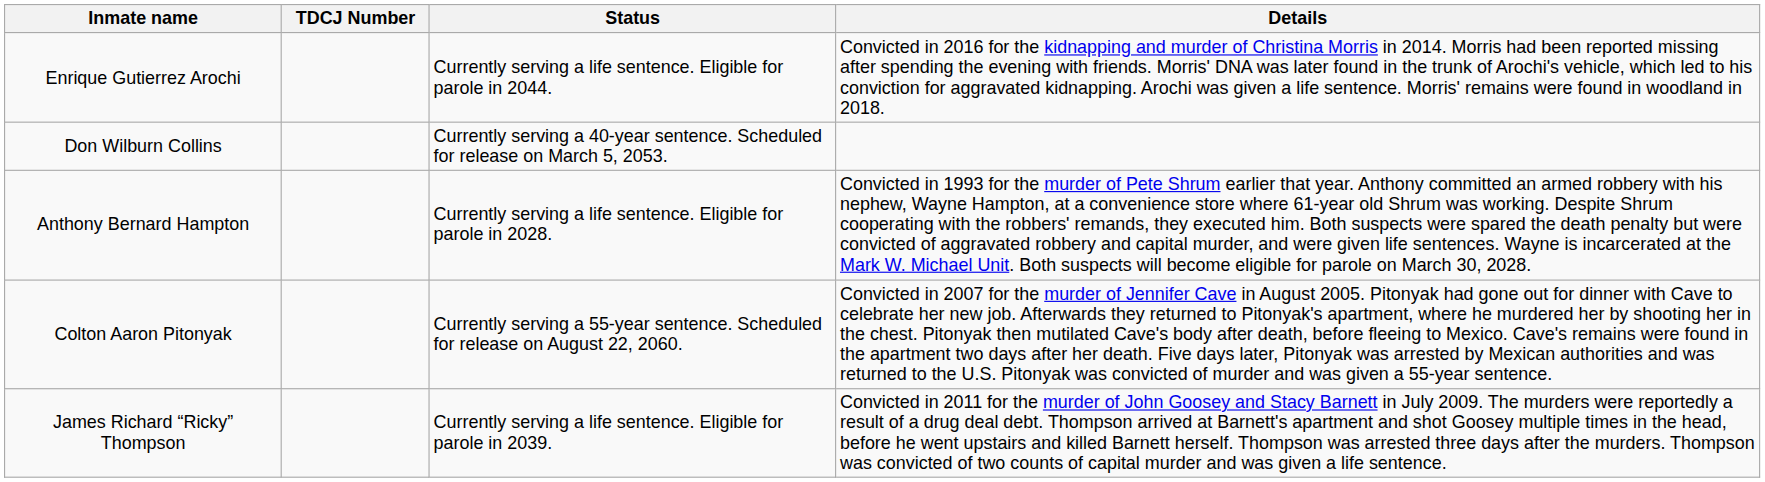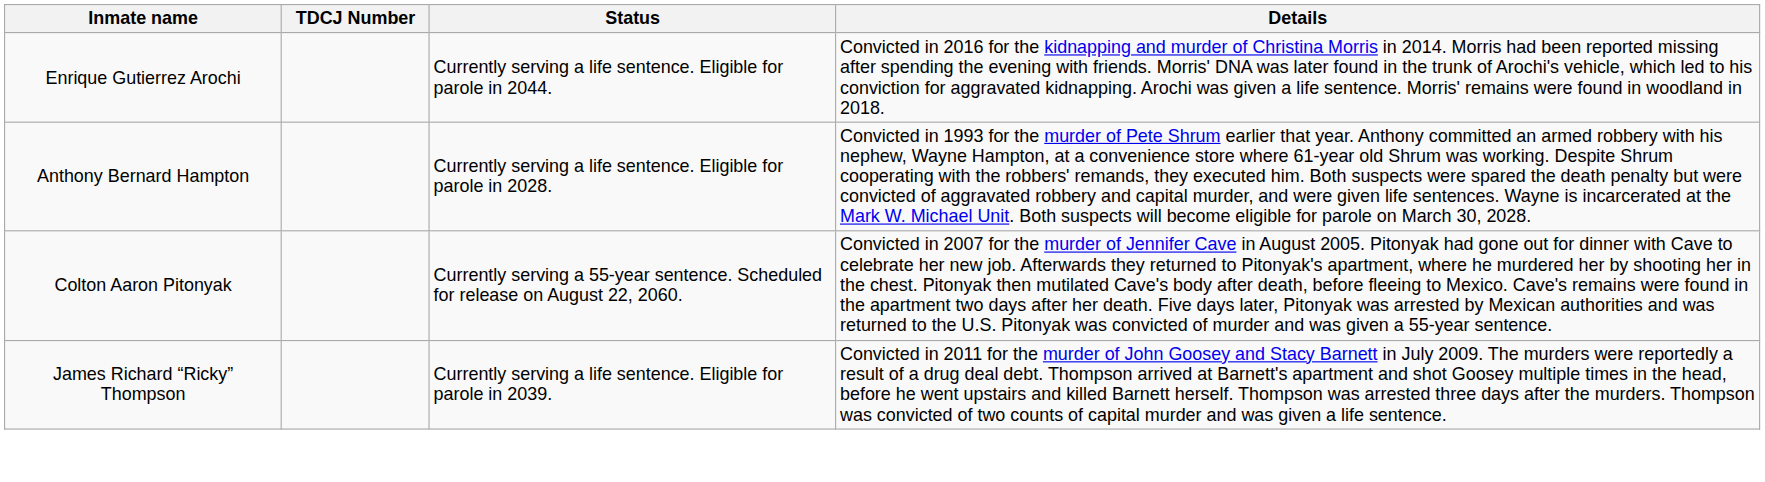- row: Don Wilburn Collins | Currently serving a 40-year sentence. Scheduled for release on March 5, 2053.
